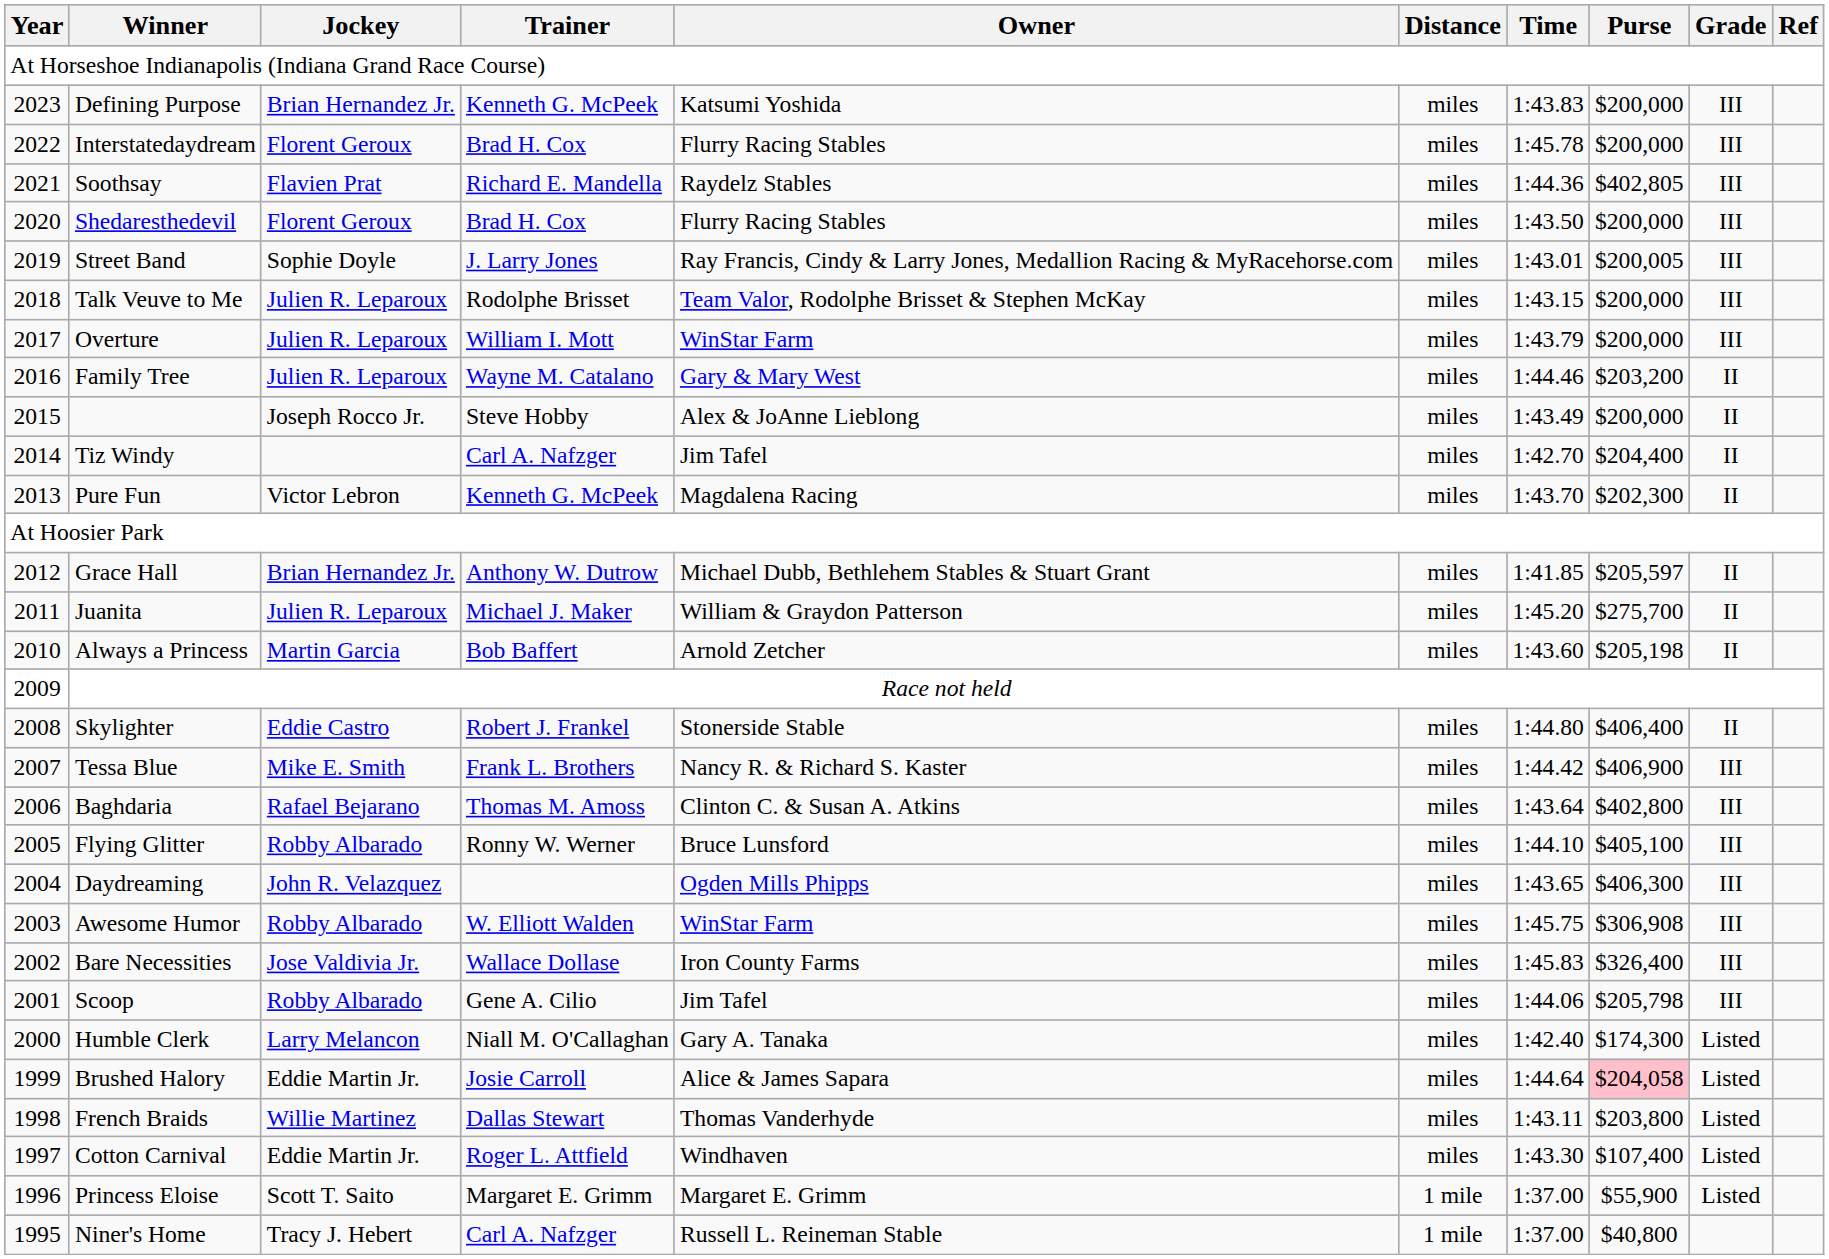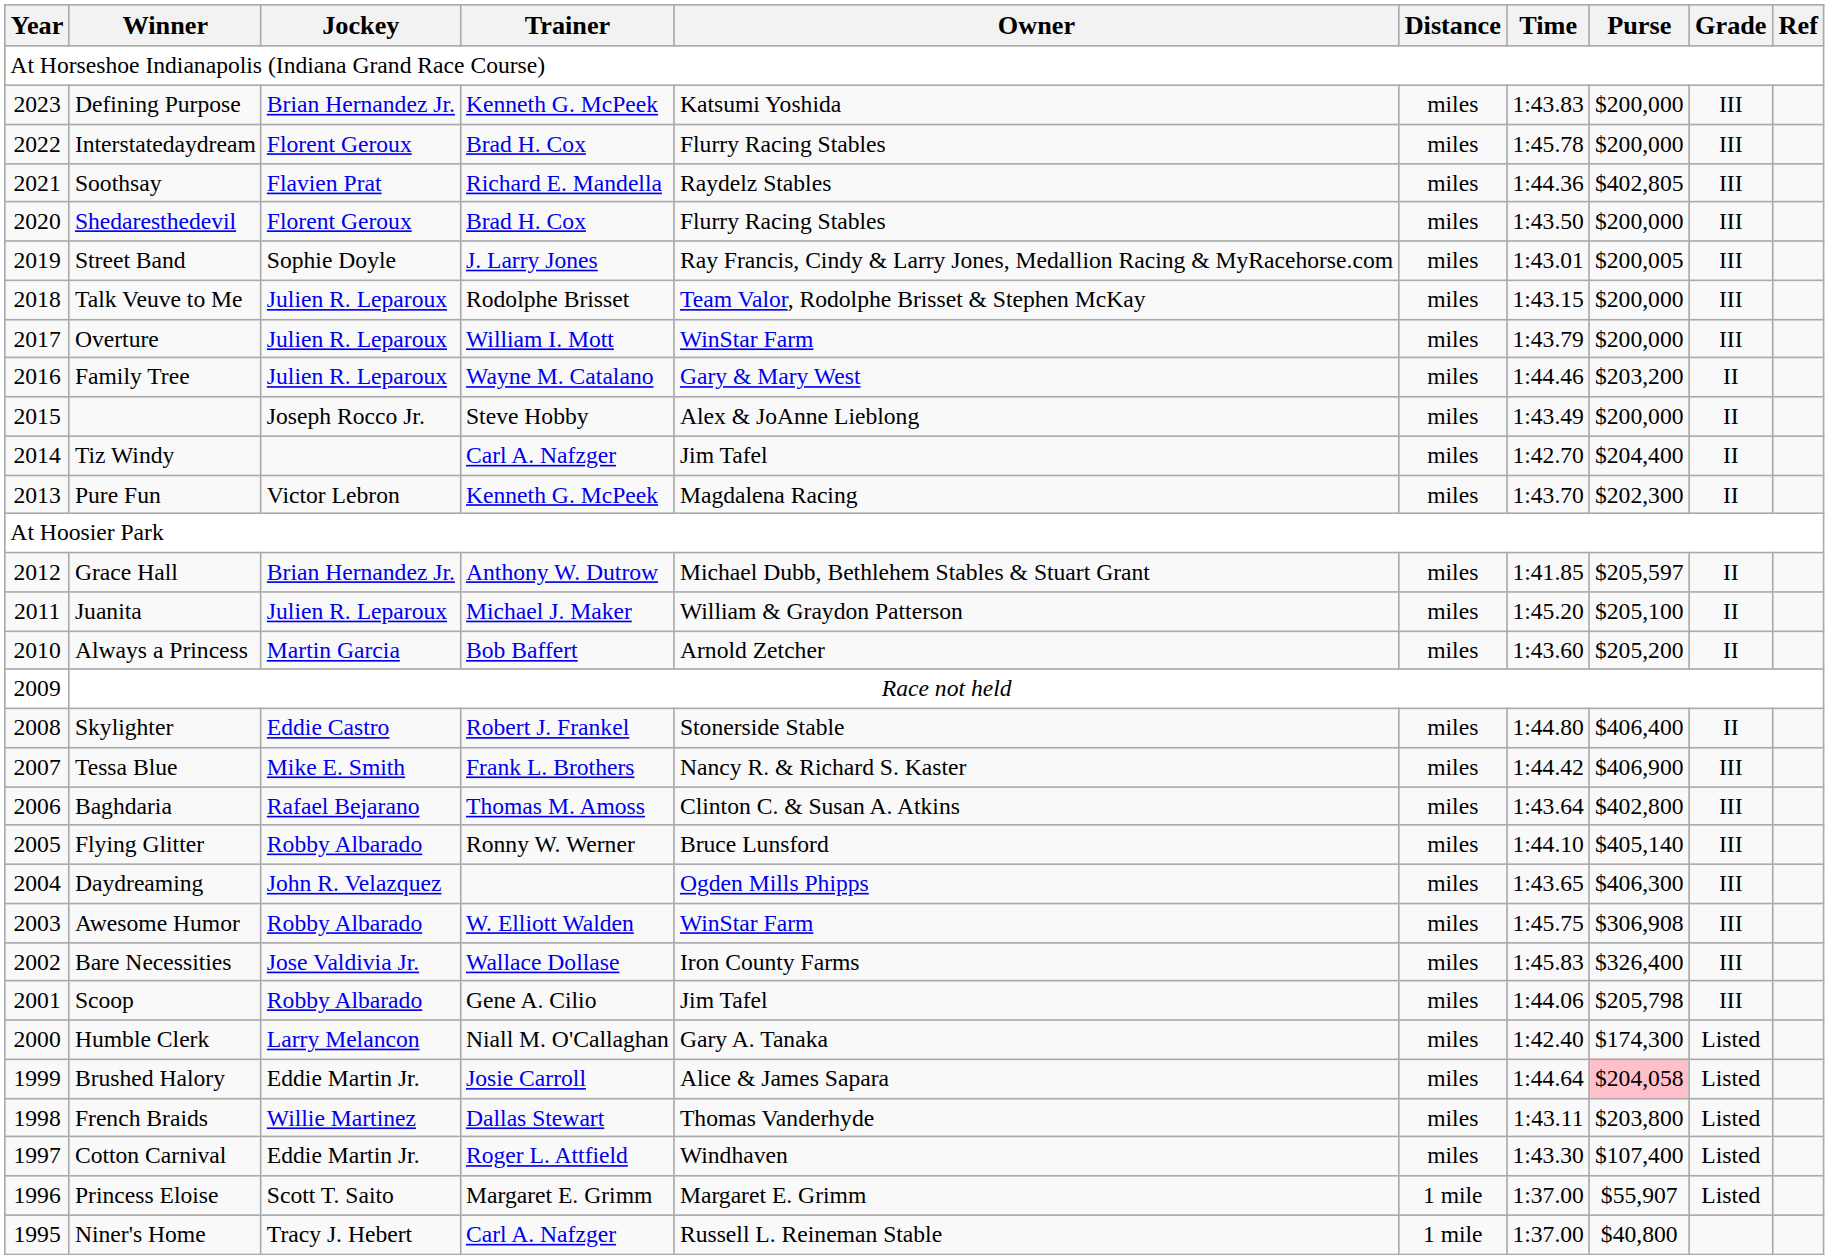Juanita | Purse: $275,700 -> $205,100
Always a Princess | Purse: $205,198 -> $205,200
Flying Glitter | Purse: $405,100 -> $405,140
Princess Eloise | Purse: $55,900 -> $55,907
